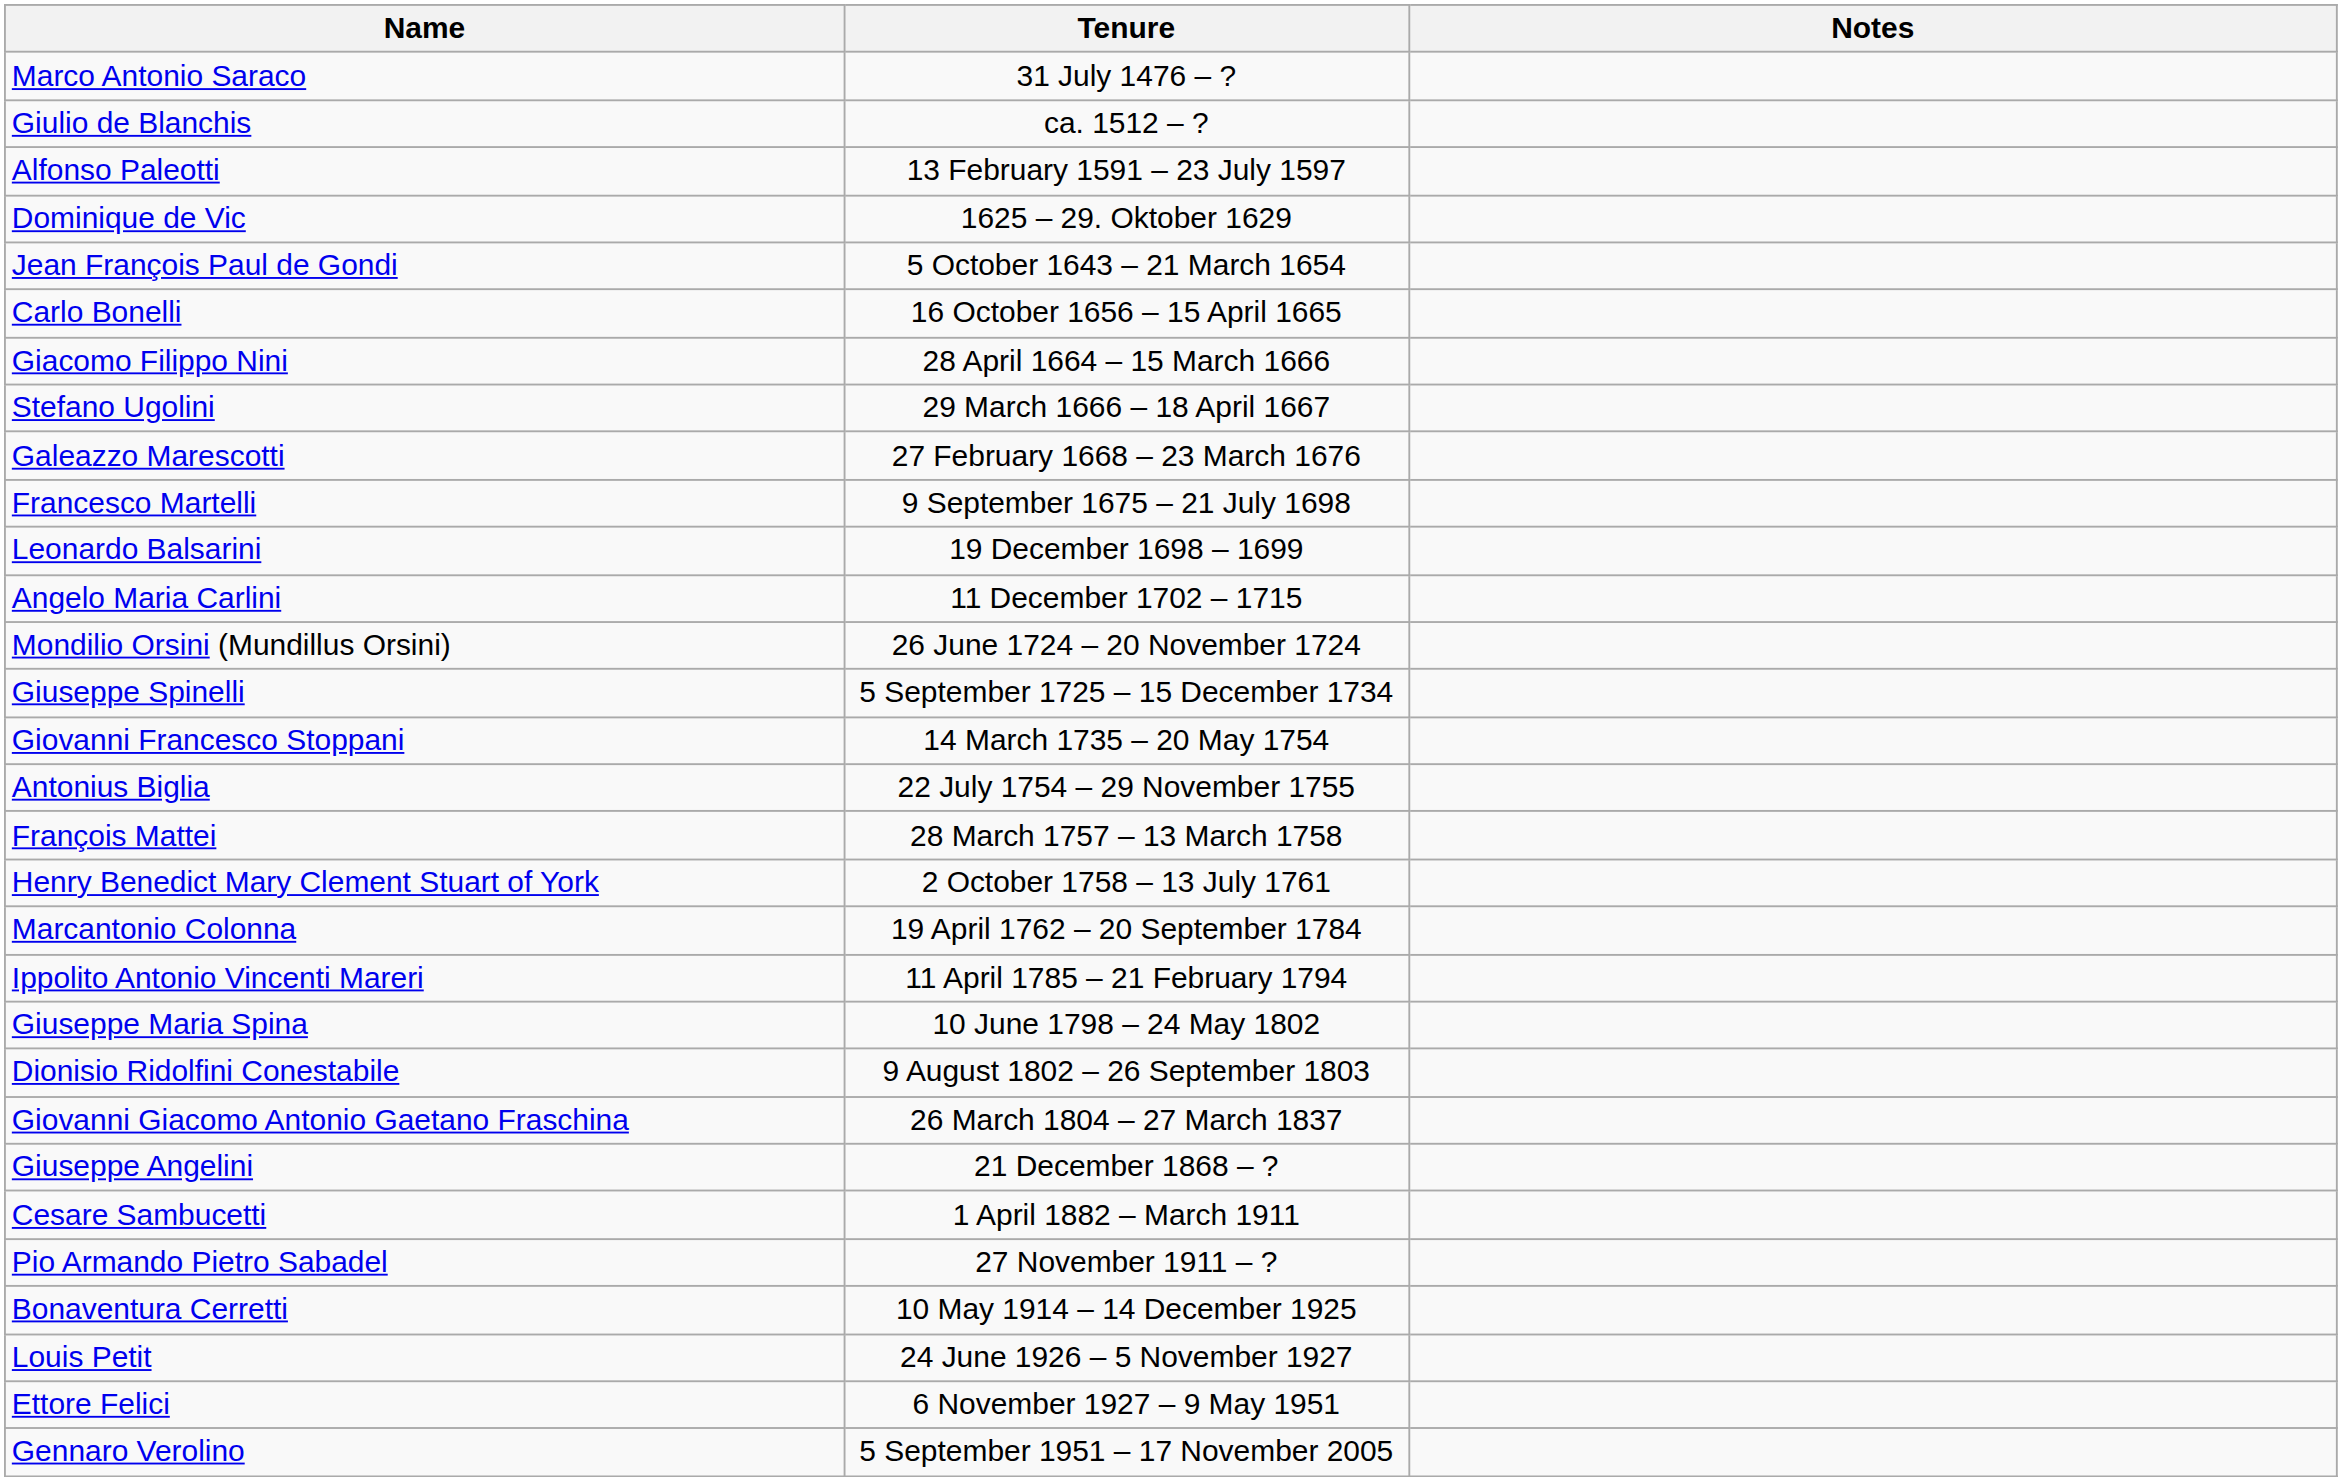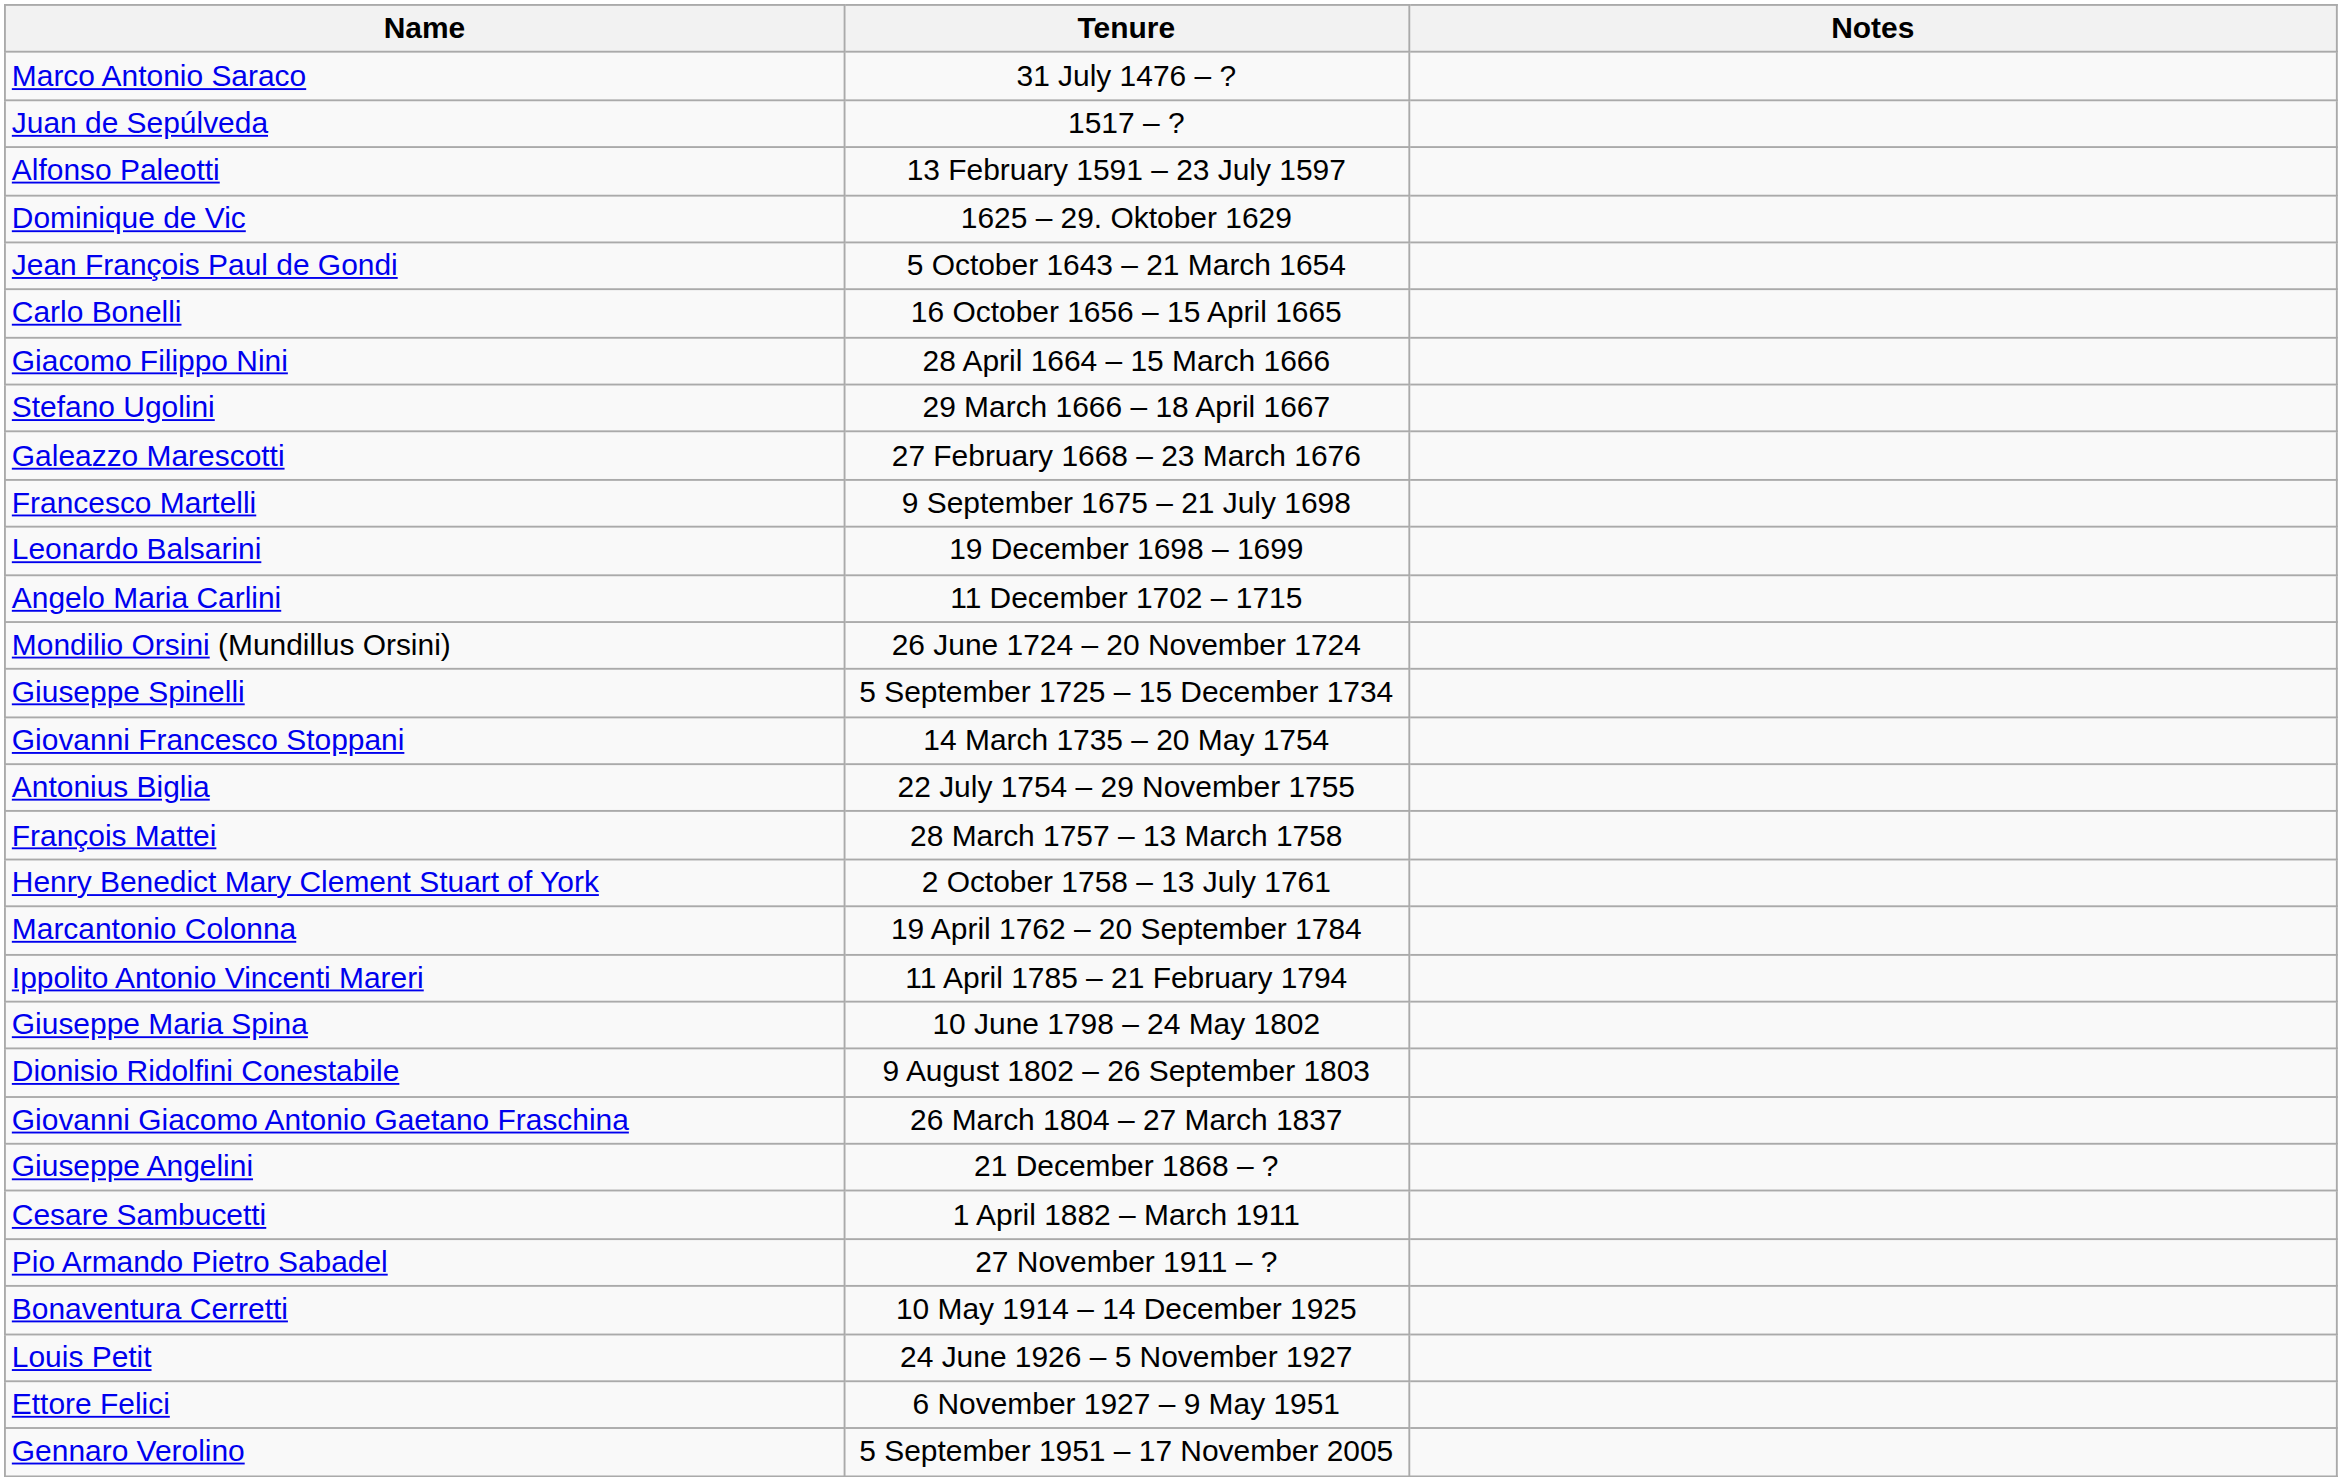- row: Giulio de Blanchis | ca. 1512 – ?
+ row: Juan de Sepúlveda | 1517 – ?
